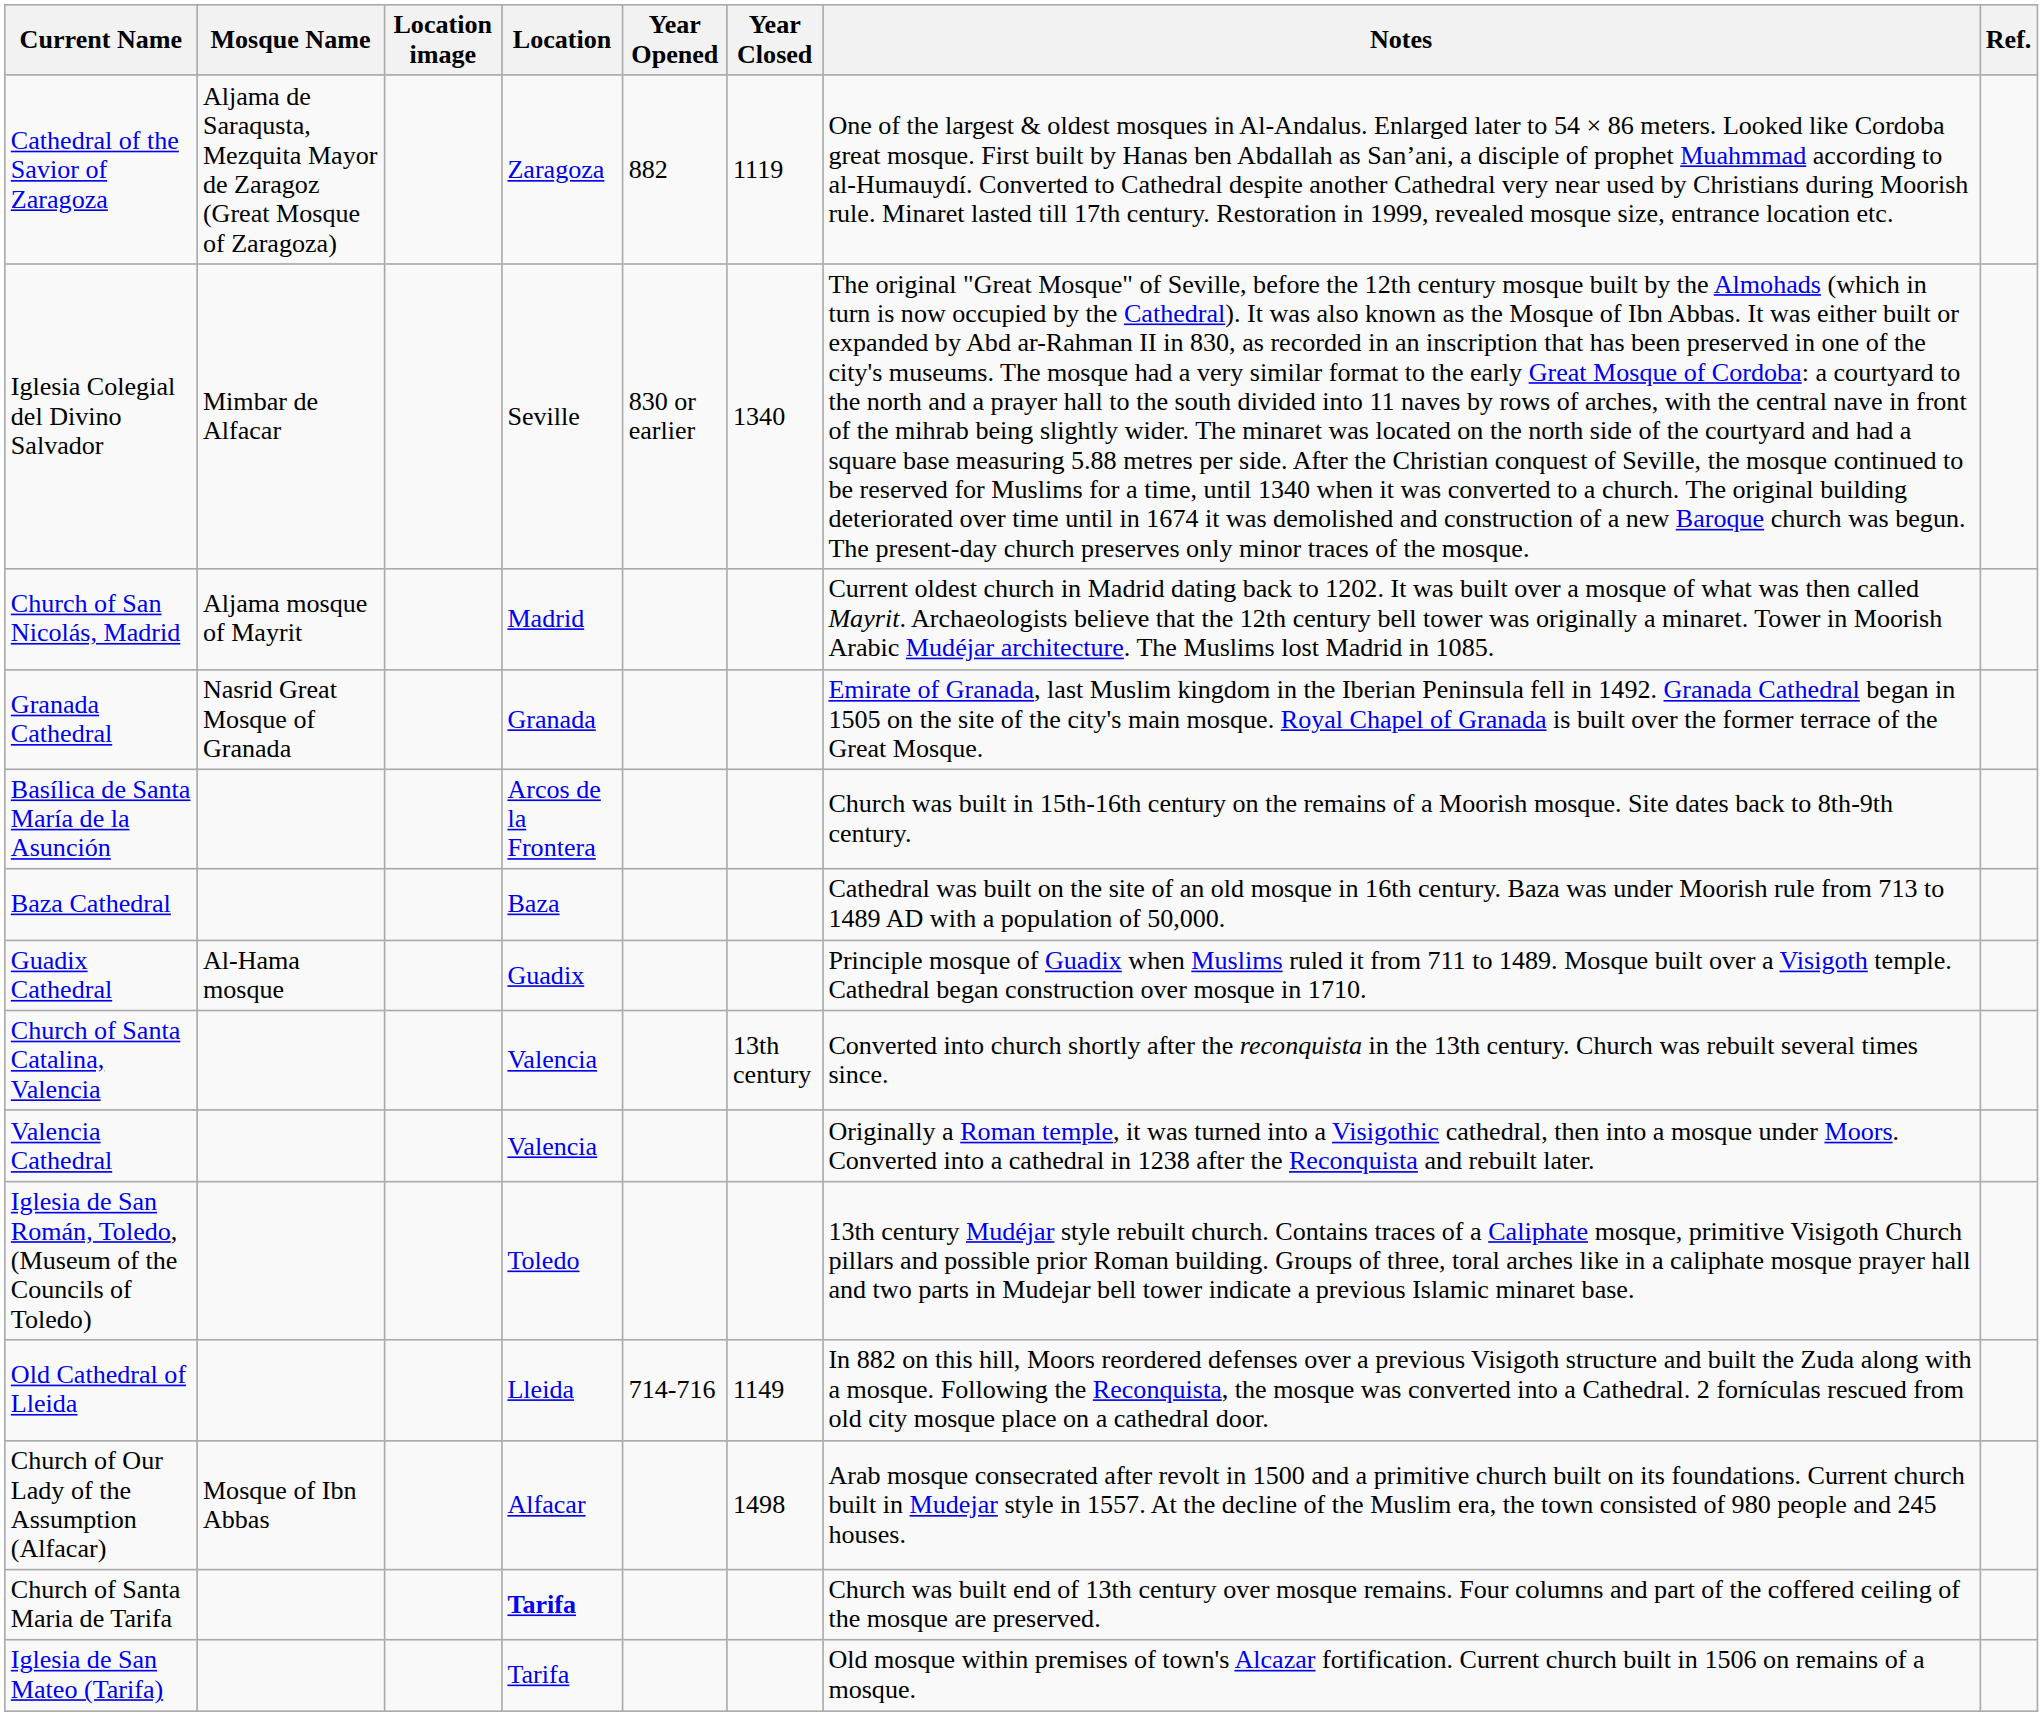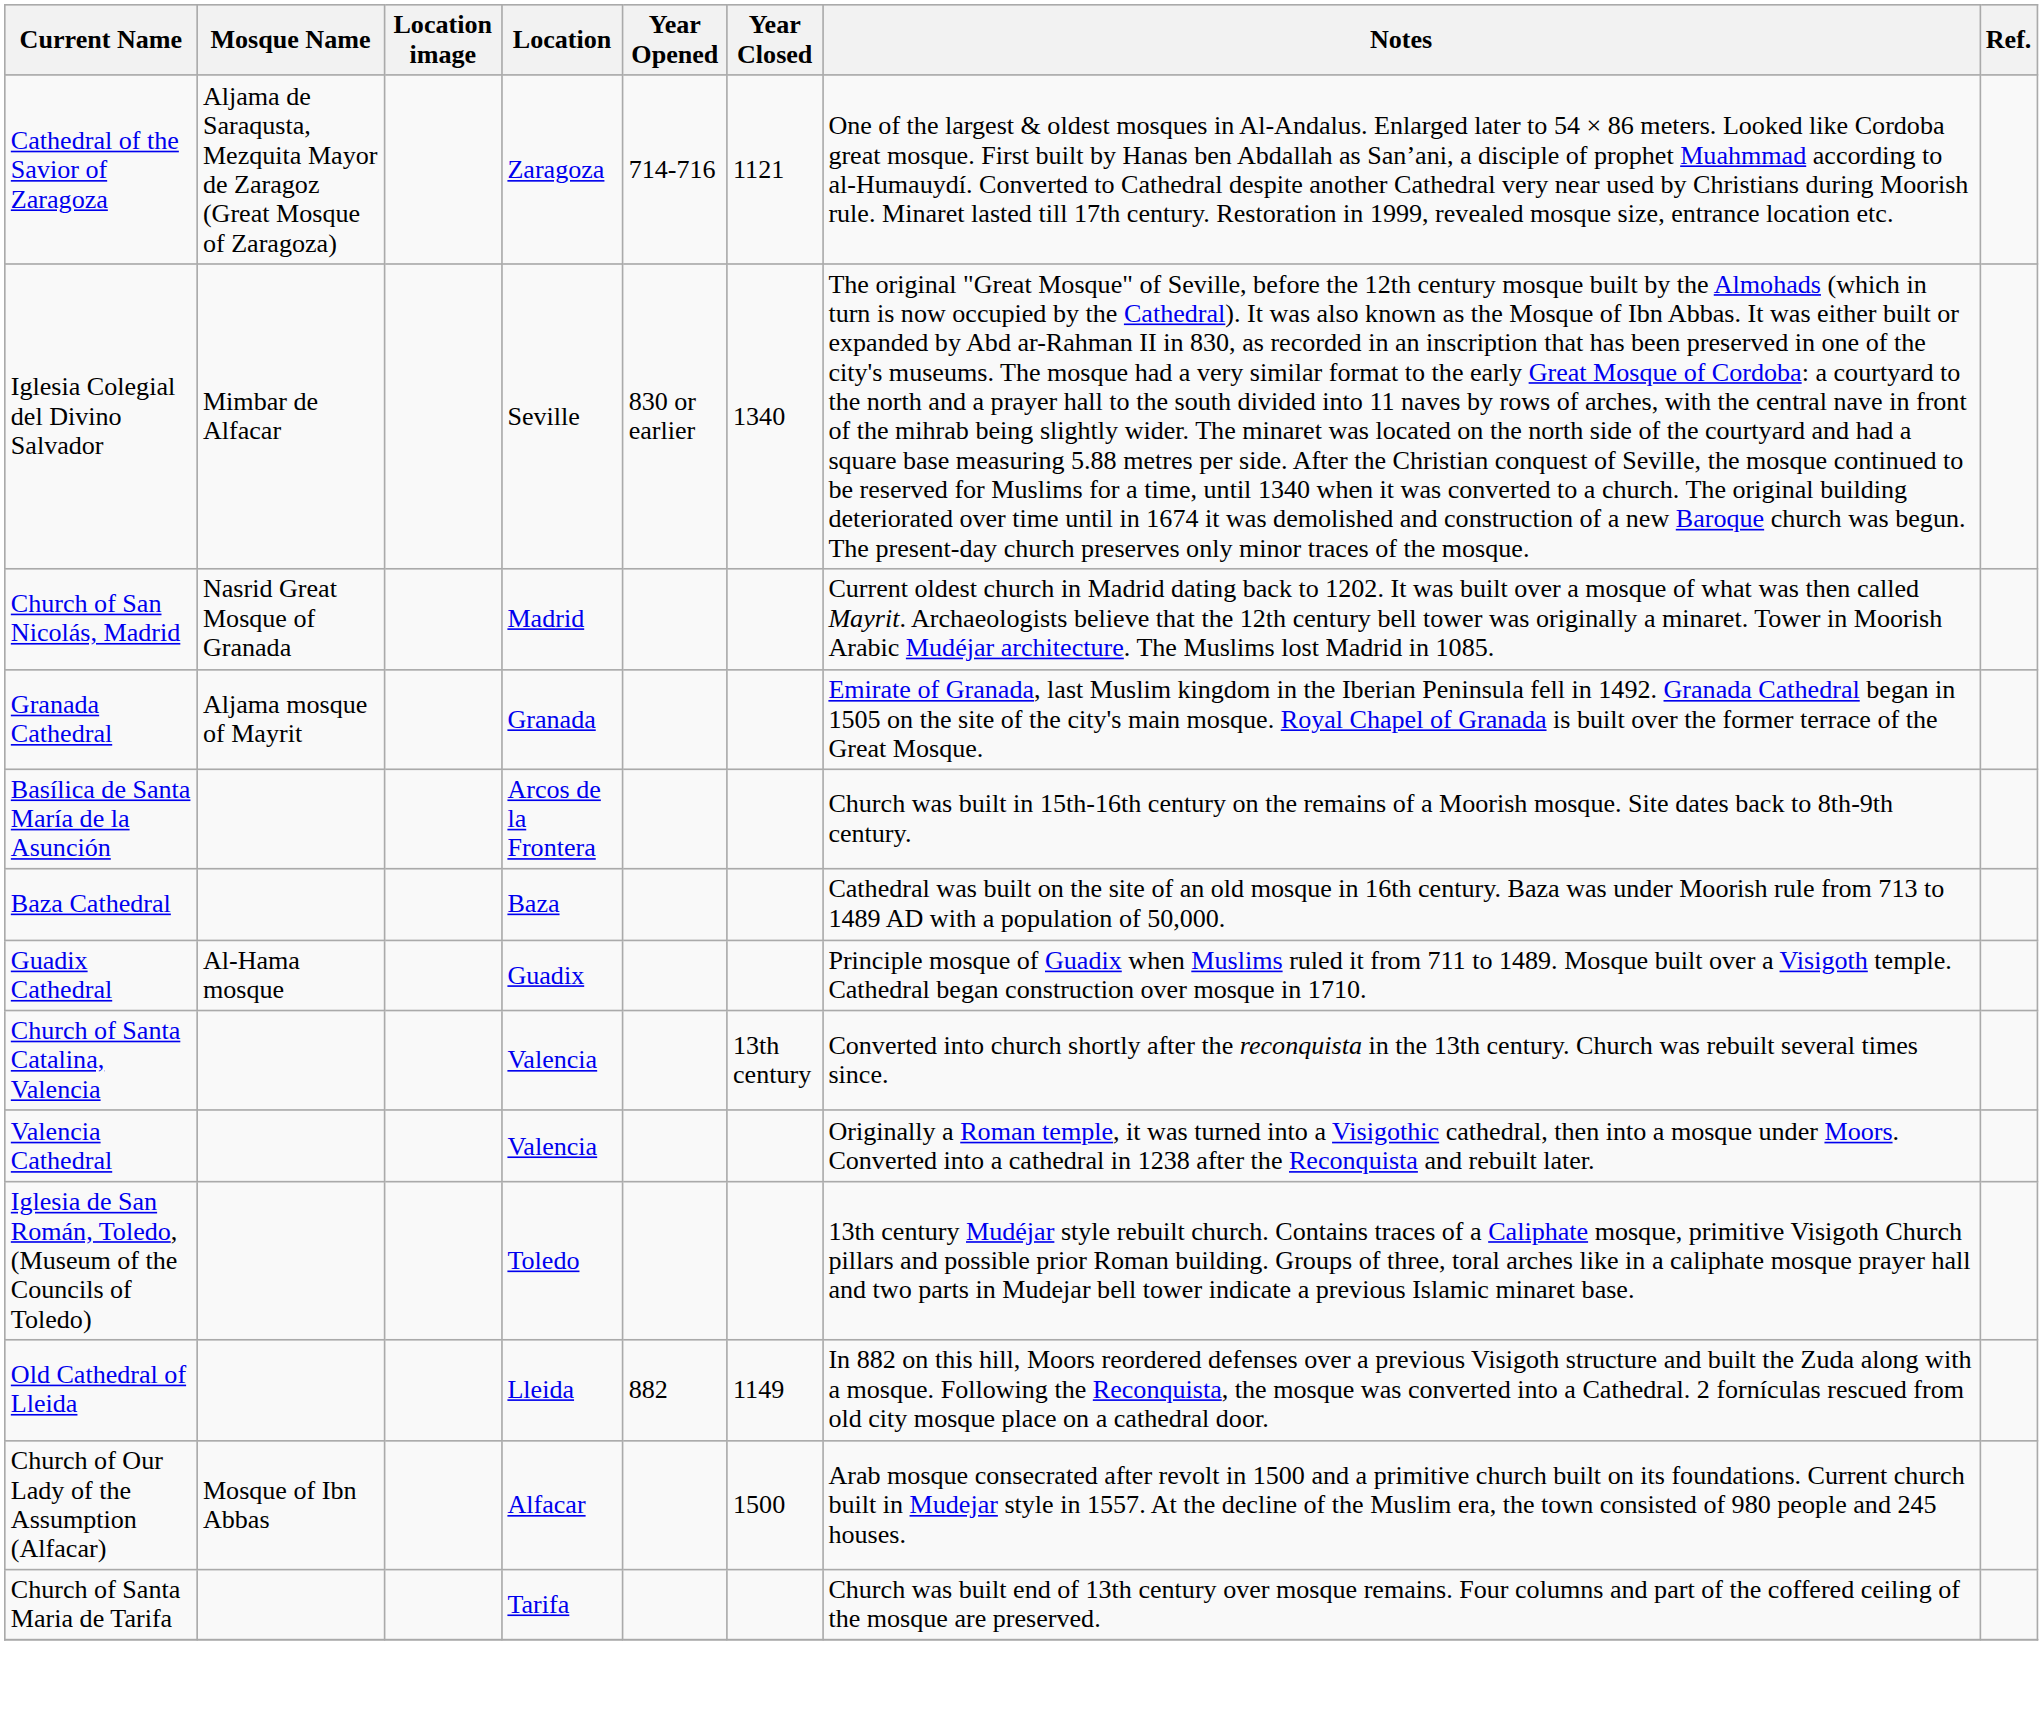Cathedral of the Savior of Zaragoza | Year Opened: 882 -> 714-716
Cathedral of the Savior of Zaragoza | Year Closed: 1119 -> 1121
Church of San Nicolás, Madrid | Mosque Name: Aljama mosque of Mayrit -> Nasrid Great Mosque of Granada
Granada Cathedral | Mosque Name: Nasrid Great Mosque of Granada -> Aljama mosque of Mayrit
Old Cathedral of Lleida | Year Opened: 714-716 -> 882
Church of Our Lady of the Assumption (Alfacar) | Year Closed: 1498 -> 1500
Church of Santa Maria de Tarifa | Location: bold -> normal
- row: Iglesia de San Mateo (Tarifa) | Tarifa | Old mosque within premises of town's Alcazar fortification. Current church built in 1506 on remains of a mosque.
